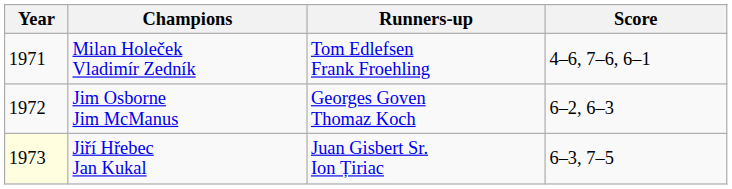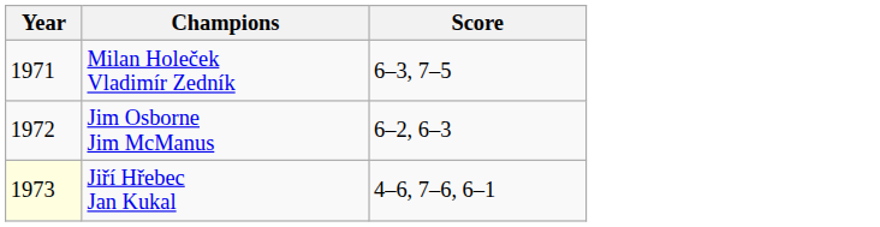- column: Runners-up | Tom Edlefsen Frank Froehling | Georges Goven Thomaz Koch | Juan Gisbert Sr. Ion Țiriac
Milan Holeček Vladimír Zedník | Score: 4–6, 7–6, 6–1 -> 6–3, 7–5
Jiří Hřebec Jan Kukal | Score: 6–3, 7–5 -> 4–6, 7–6, 6–1
